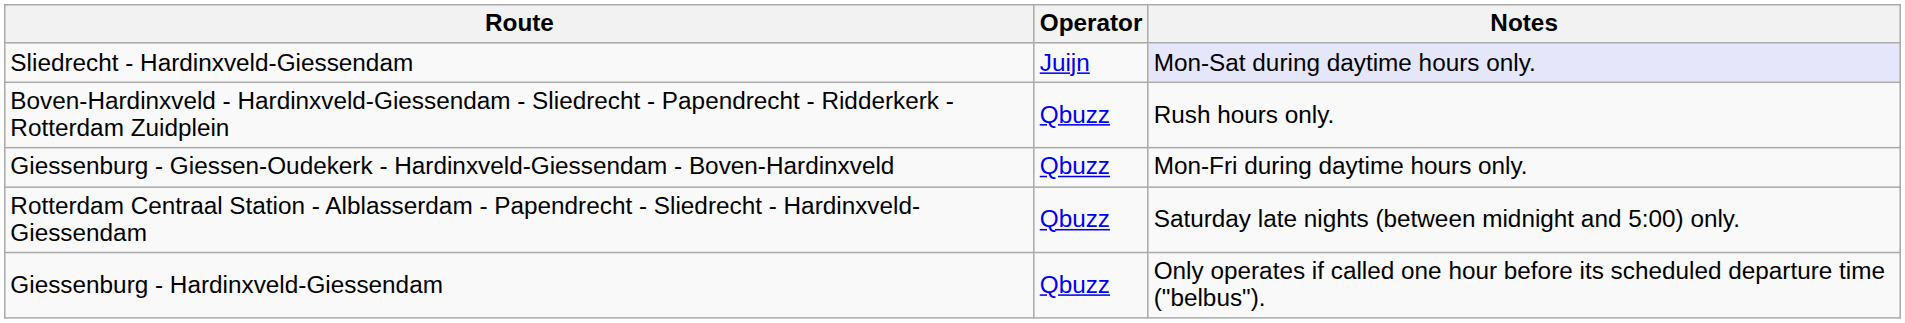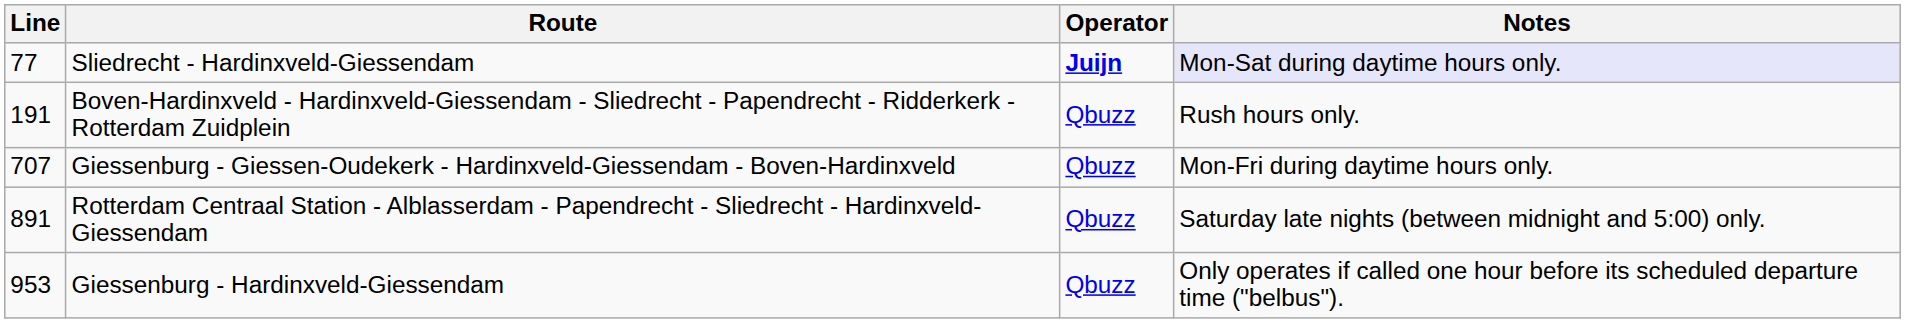+ column: Line | 77 | 191 | 707 | 891 | 953
Sliedrecht - Hardinxveld-Giessendam | Operator: normal -> bold
